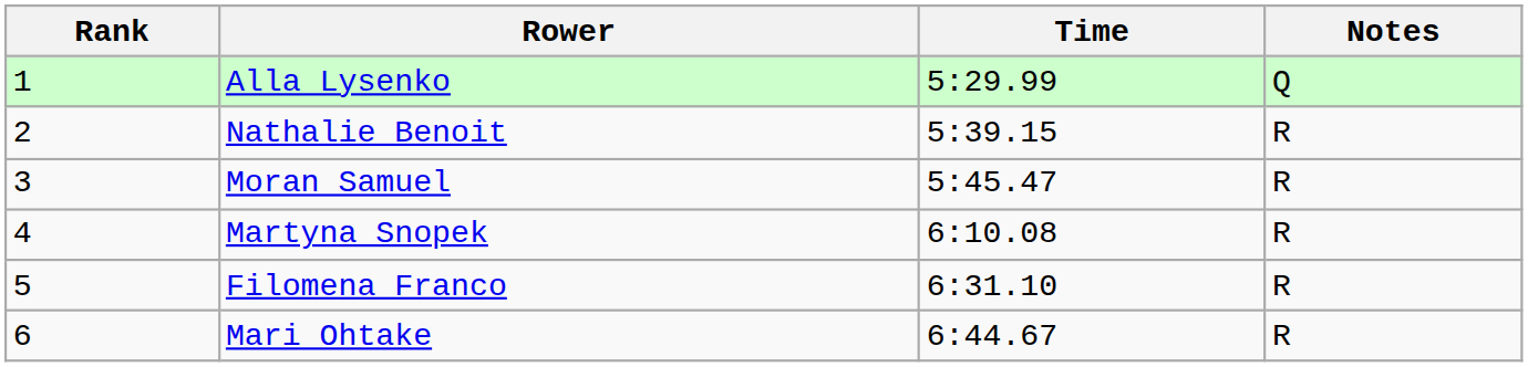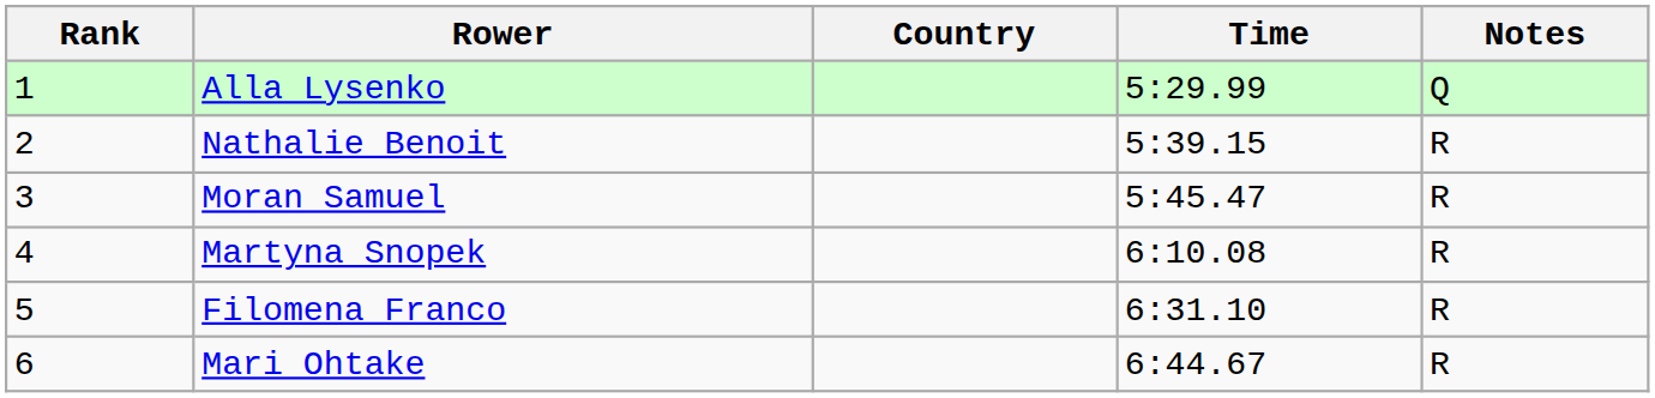+ column: Country
